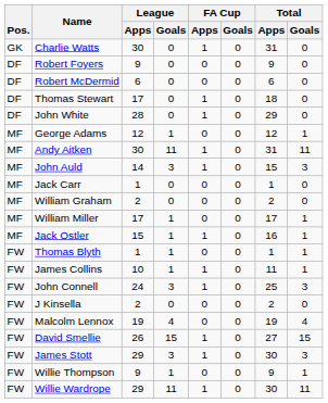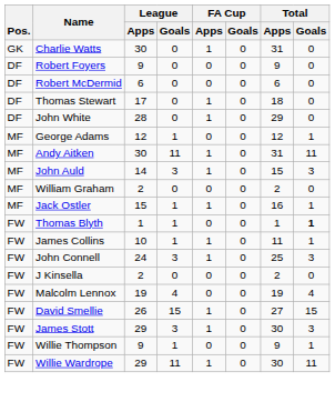- row: MF | Jack Carr | 1 | 0 | 0 | 0 | 1 | 0
- row: MF | William Miller | 17 | 1 | 0 | 0 | 17 | 1
Thomas Blyth | Total / Goals: normal -> bold
